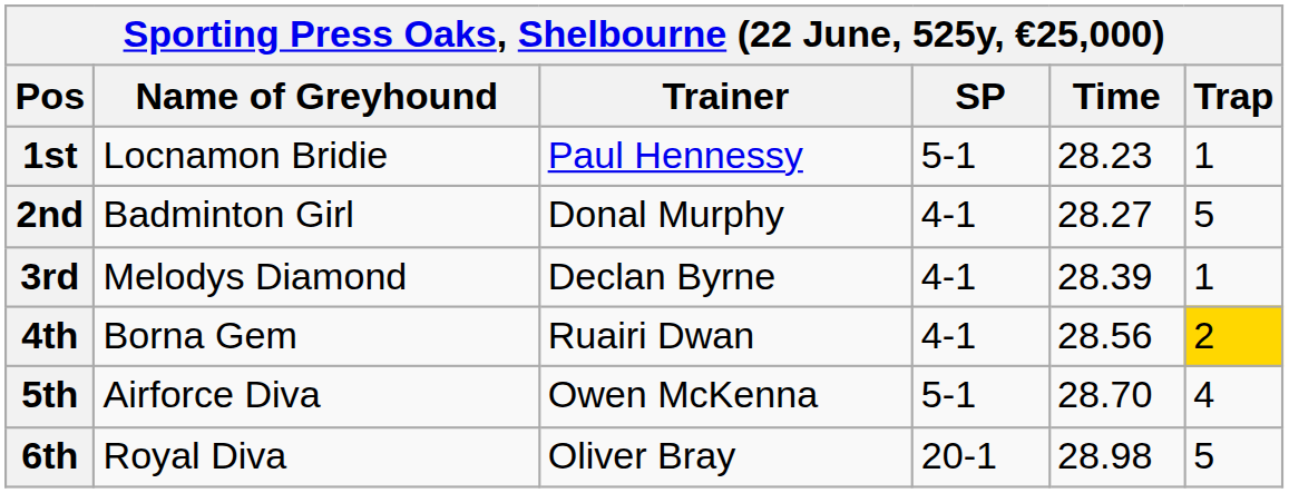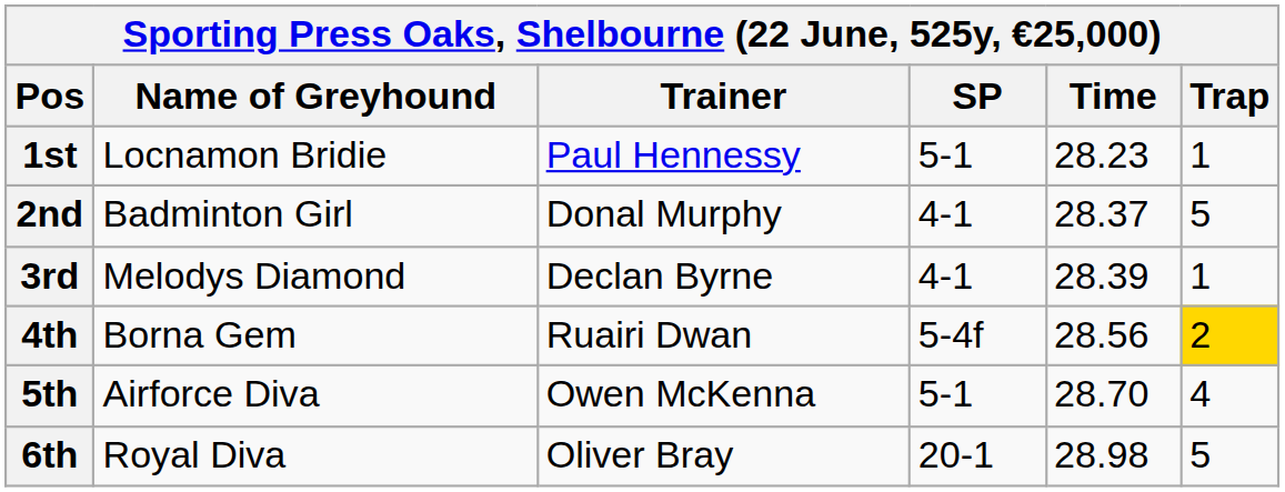2nd | Time: 28.27 -> 28.37
4th | SP: 4-1 -> 5-4f
